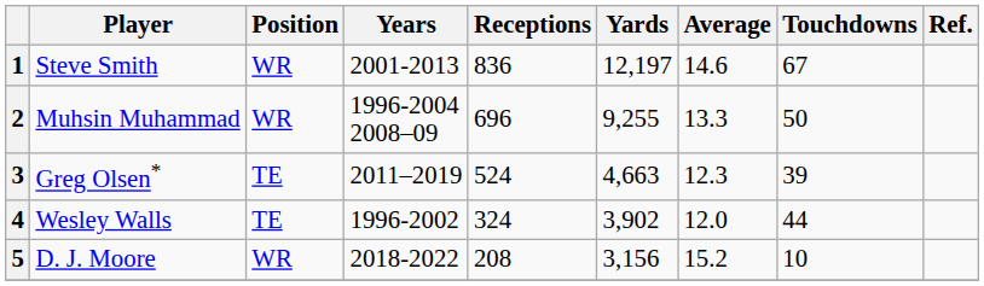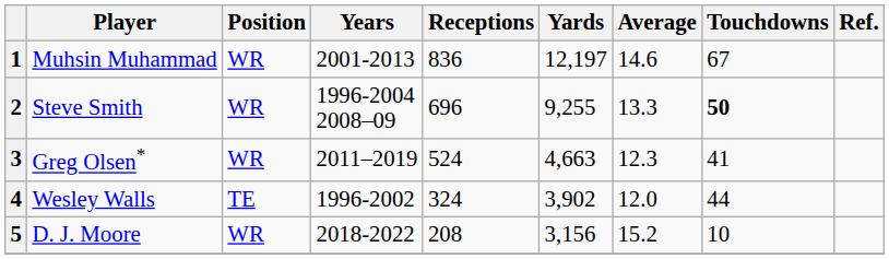1 | Player: Steve Smith -> Muhsin Muhammad
2 | Player: Muhsin Muhammad -> Steve Smith
2 | Touchdowns: normal -> bold
3 | Position: TE -> WR
3 | Touchdowns: 39 -> 41
